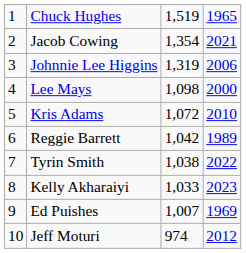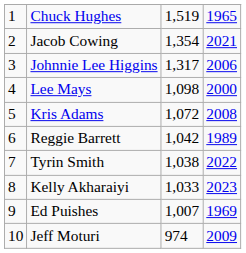Johnnie Lee Higgins | column 3: 1,319 -> 1,317
Kris Adams | column 4: 2010 -> 2008
Jeff Moturi | column 4: 2012 -> 2009
